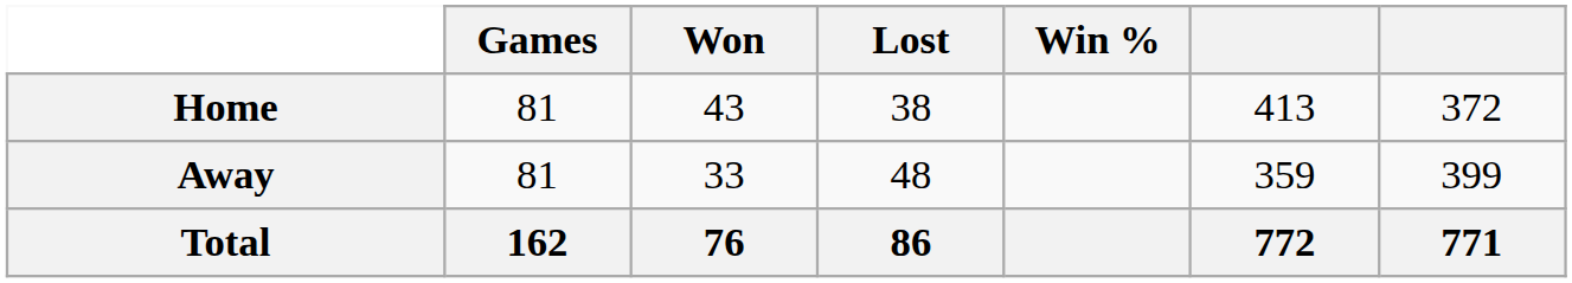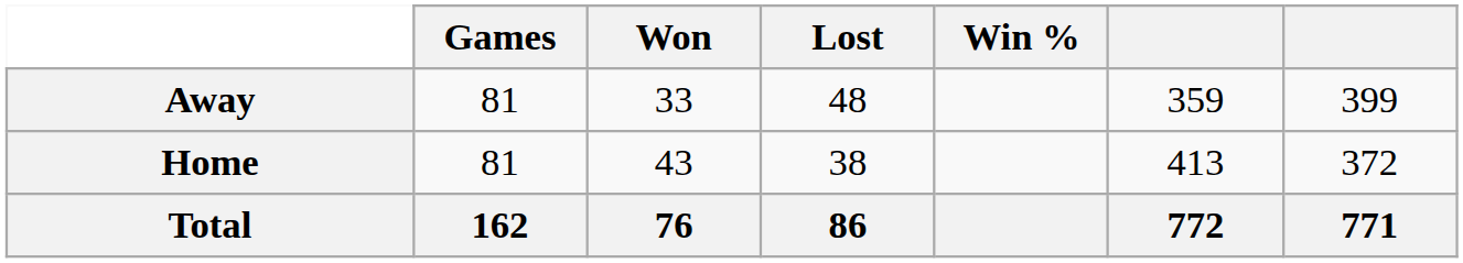rows swapped: Home <-> Away
